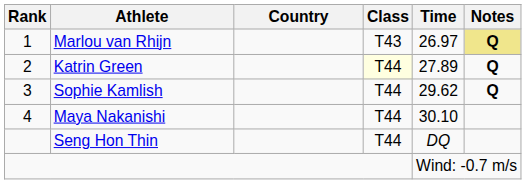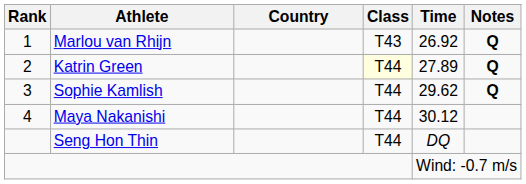Marlou van Rhijn | Time: 26.97 -> 26.92
Marlou van Rhijn | Notes: khaki background -> no background
Maya Nakanishi | Time: 30.10 -> 30.12
